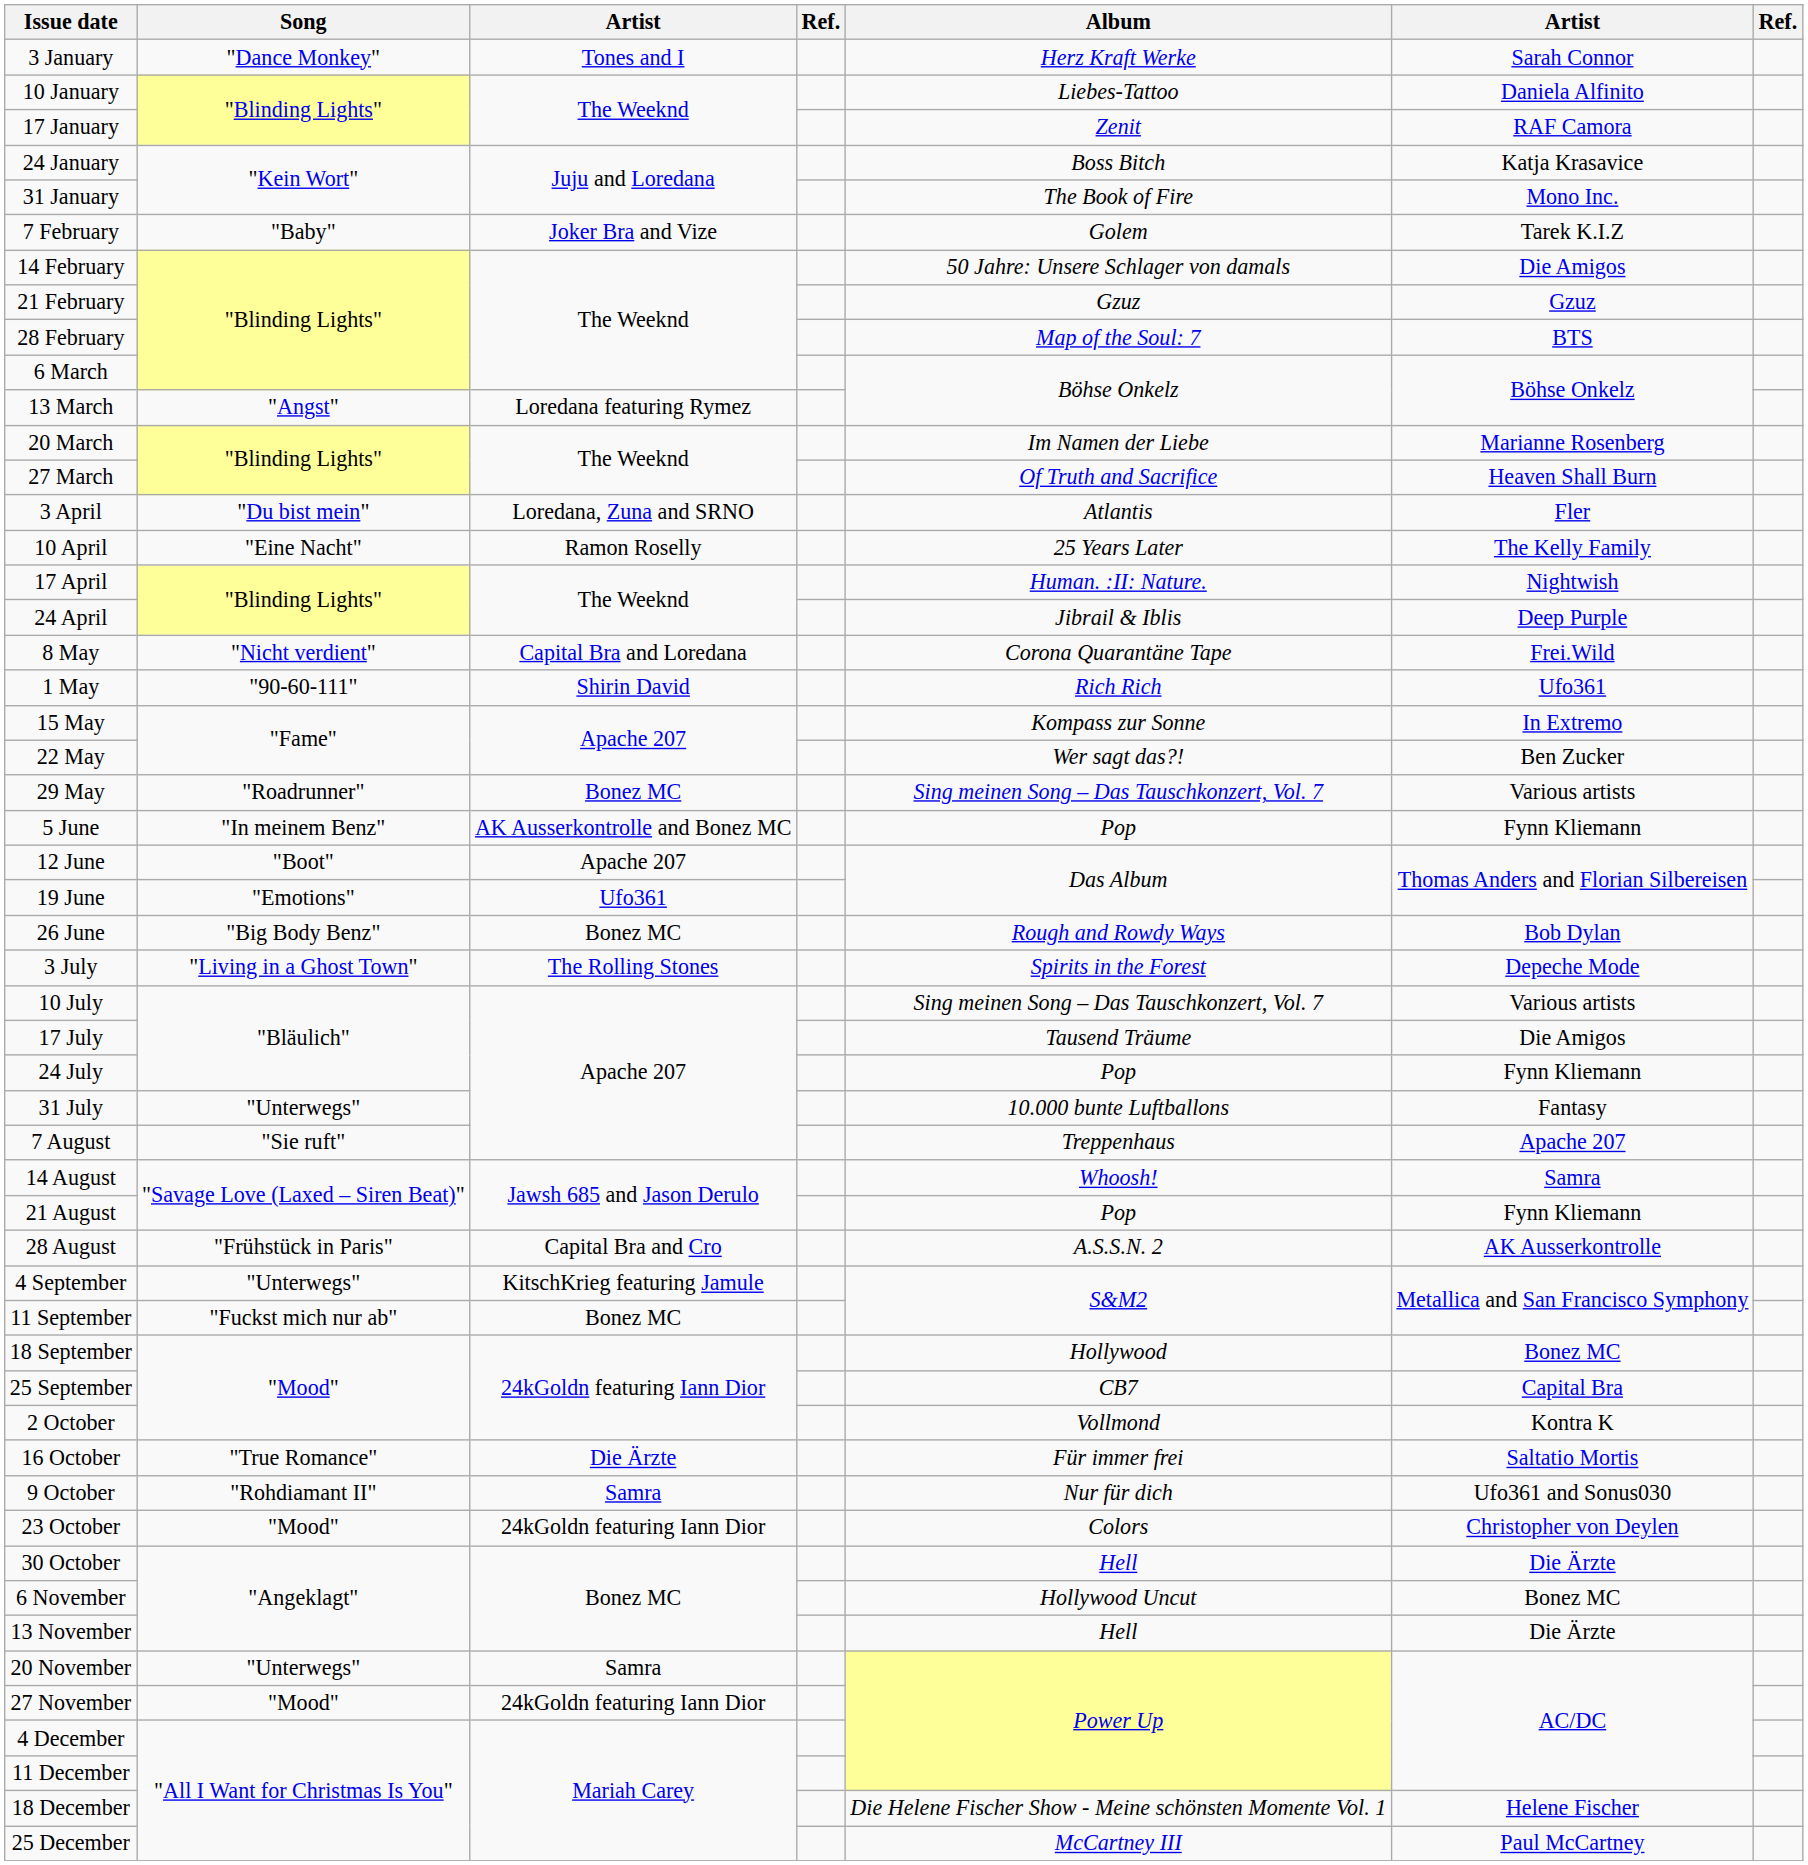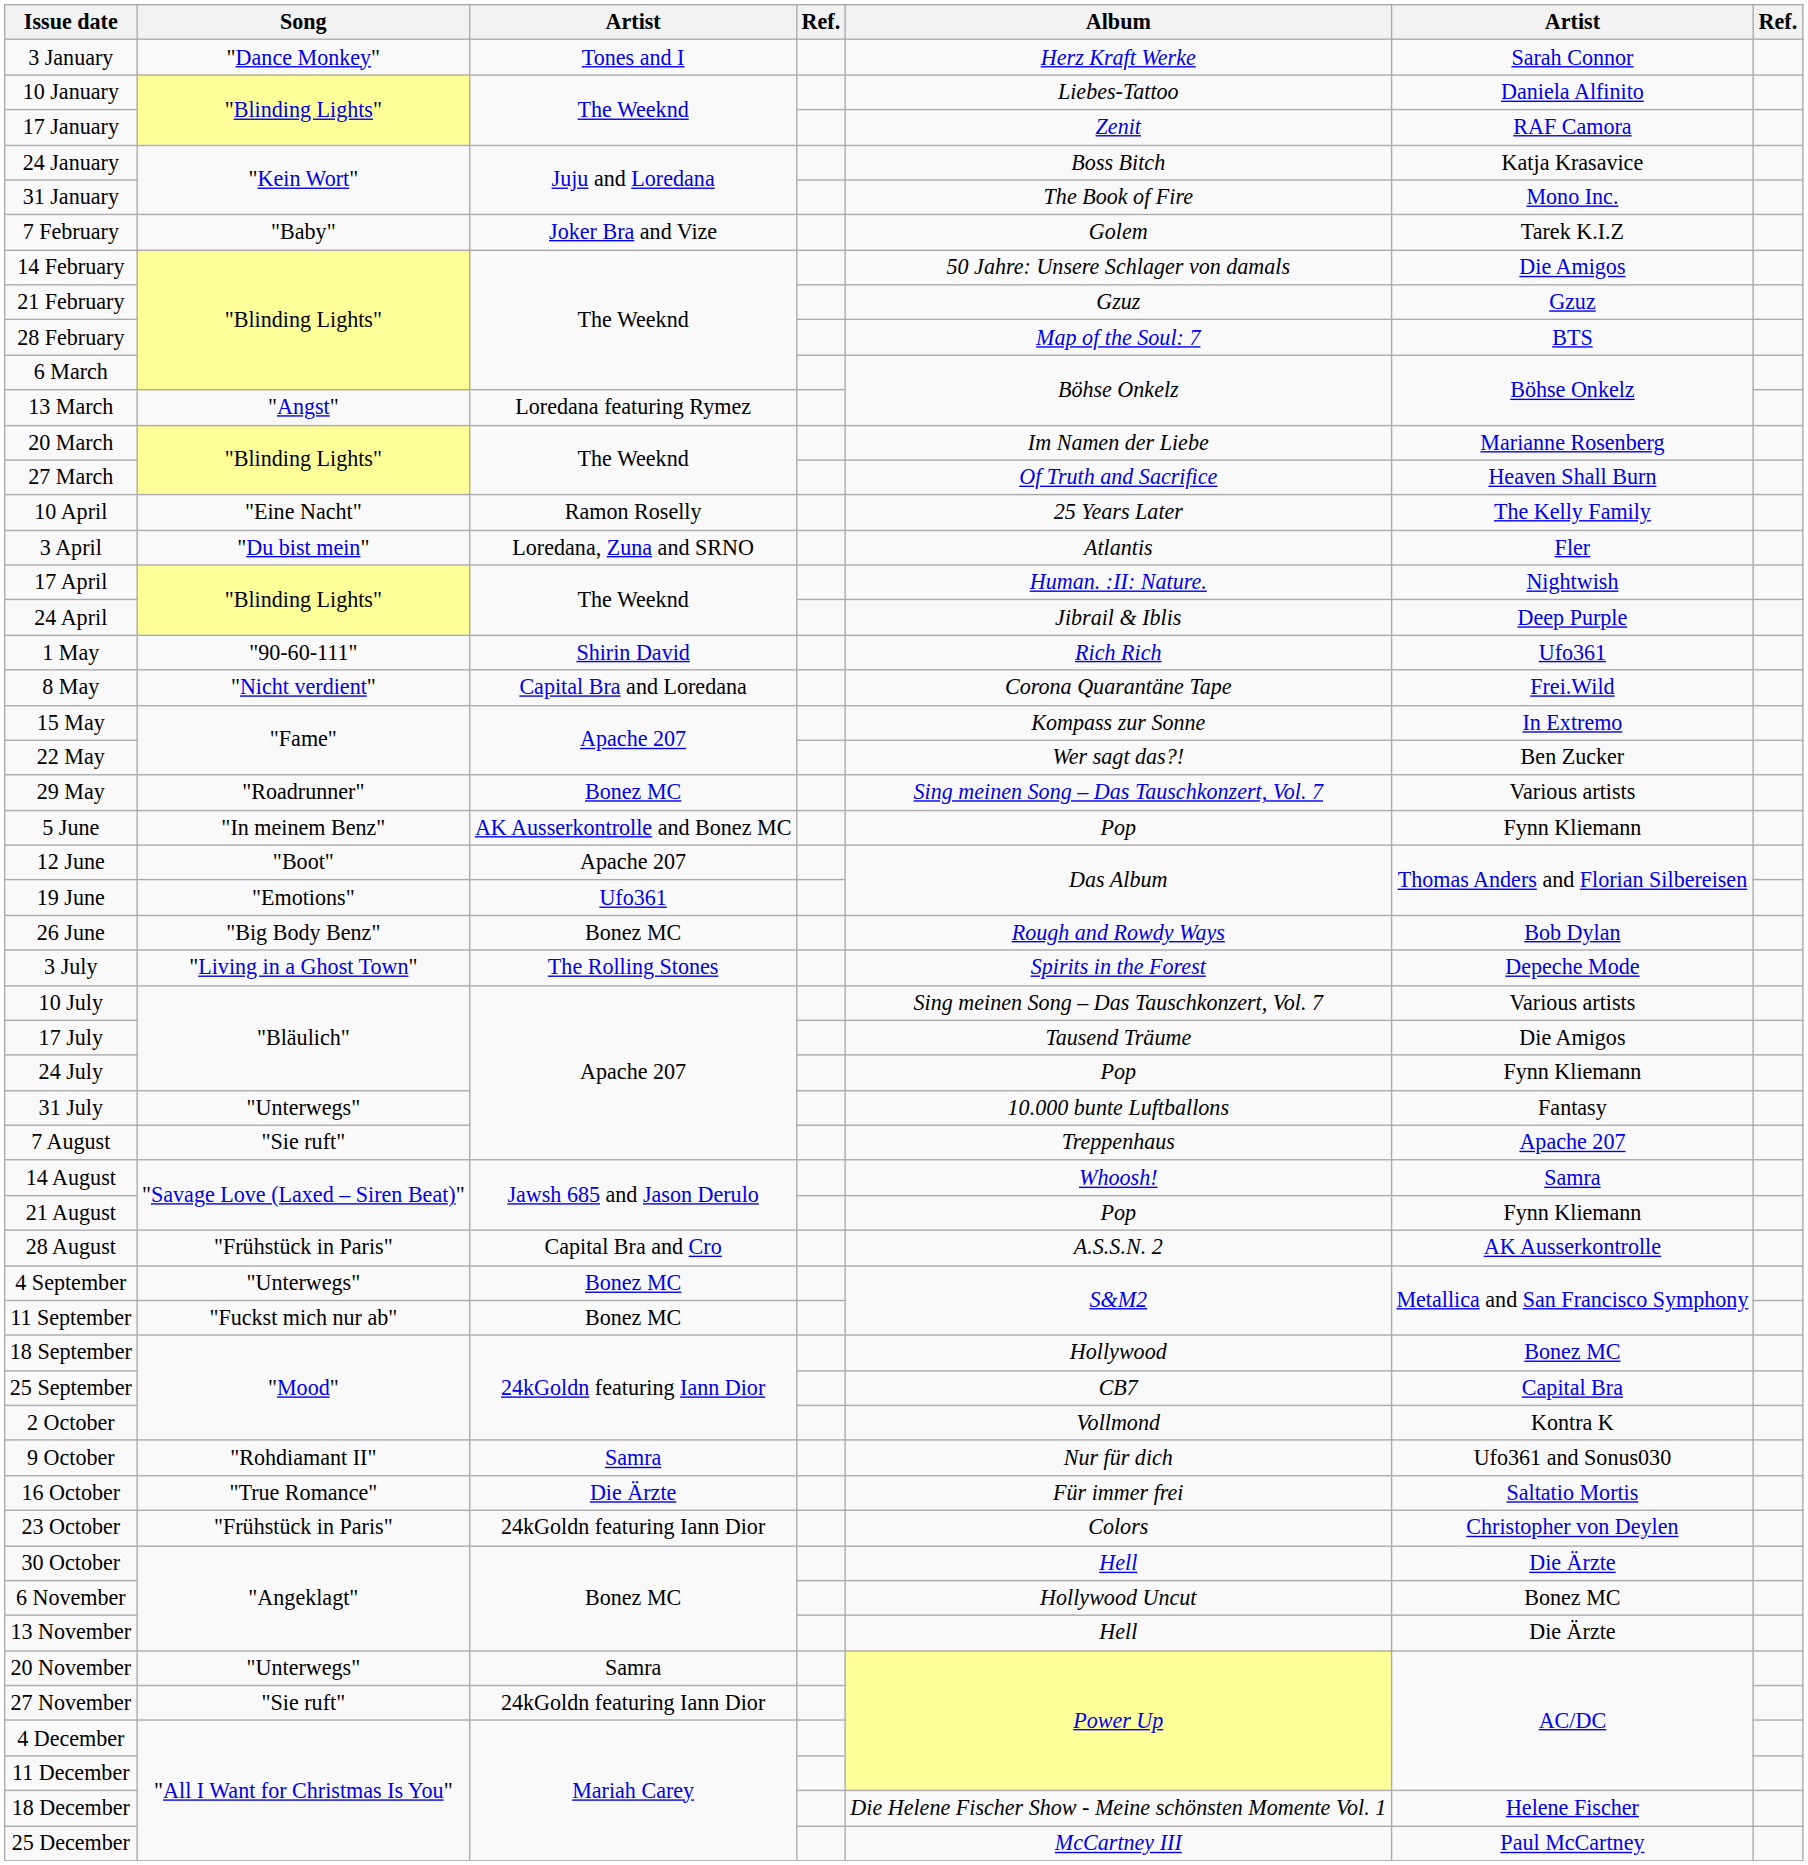rows swapped: 3 April <-> 10 April
rows swapped: 1 May <-> 8 May
4 September | column 3: KitschKrieg featuring Jamule -> Bonez MC
rows swapped: 9 October <-> 16 October
23 October | Song: "Mood" -> "Frühstück in Paris"
27 November | Song: "Mood" -> "Sie ruft"
